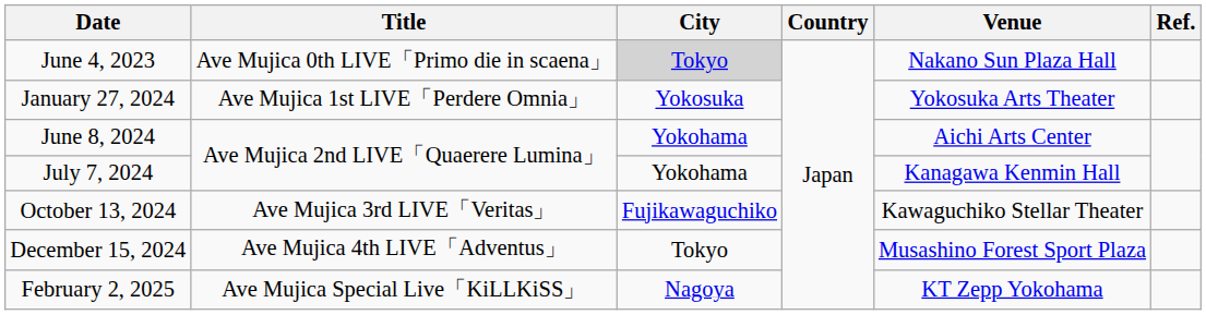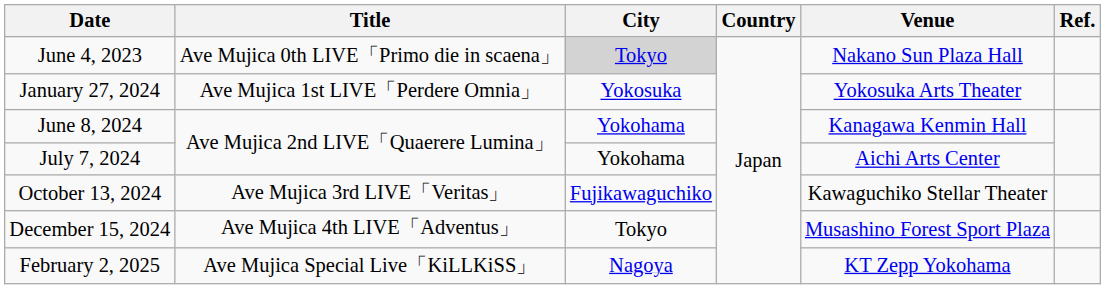June 8, 2024 | Venue: Aichi Arts Center -> Kanagawa Kenmin Hall
July 7, 2024 | Venue: Kanagawa Kenmin Hall -> Aichi Arts Center
